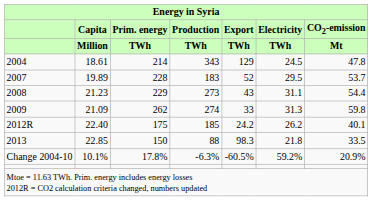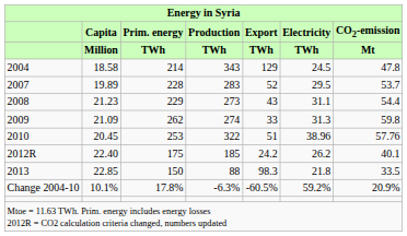2004 | Capita / Million: 18.61 -> 18.58
2007 | Production / TWh: 183 -> 283
+ row: 2010 | 20.45 | 253 | 322 | 51 | 38.96 | 57.76
